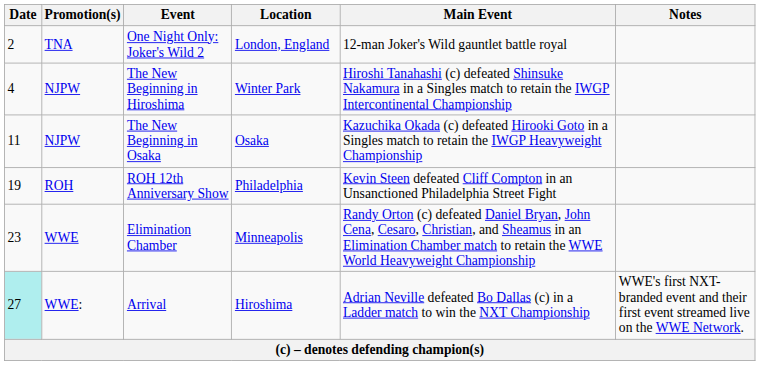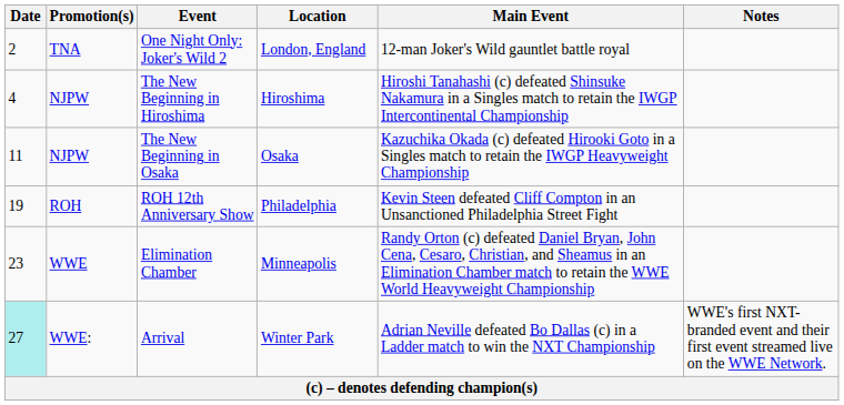The New Beginning in Hiroshima | Location: Winter Park -> Hiroshima
Arrival | Location: Hiroshima -> Winter Park
